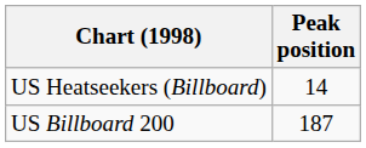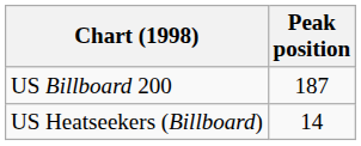rows swapped: US Billboard 200 <-> US Heatseekers (Billboard)
